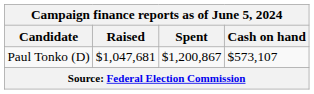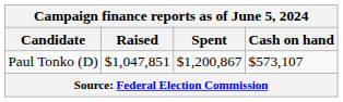Paul Tonko (D) | Raised: $1,047,681 -> $1,047,851
